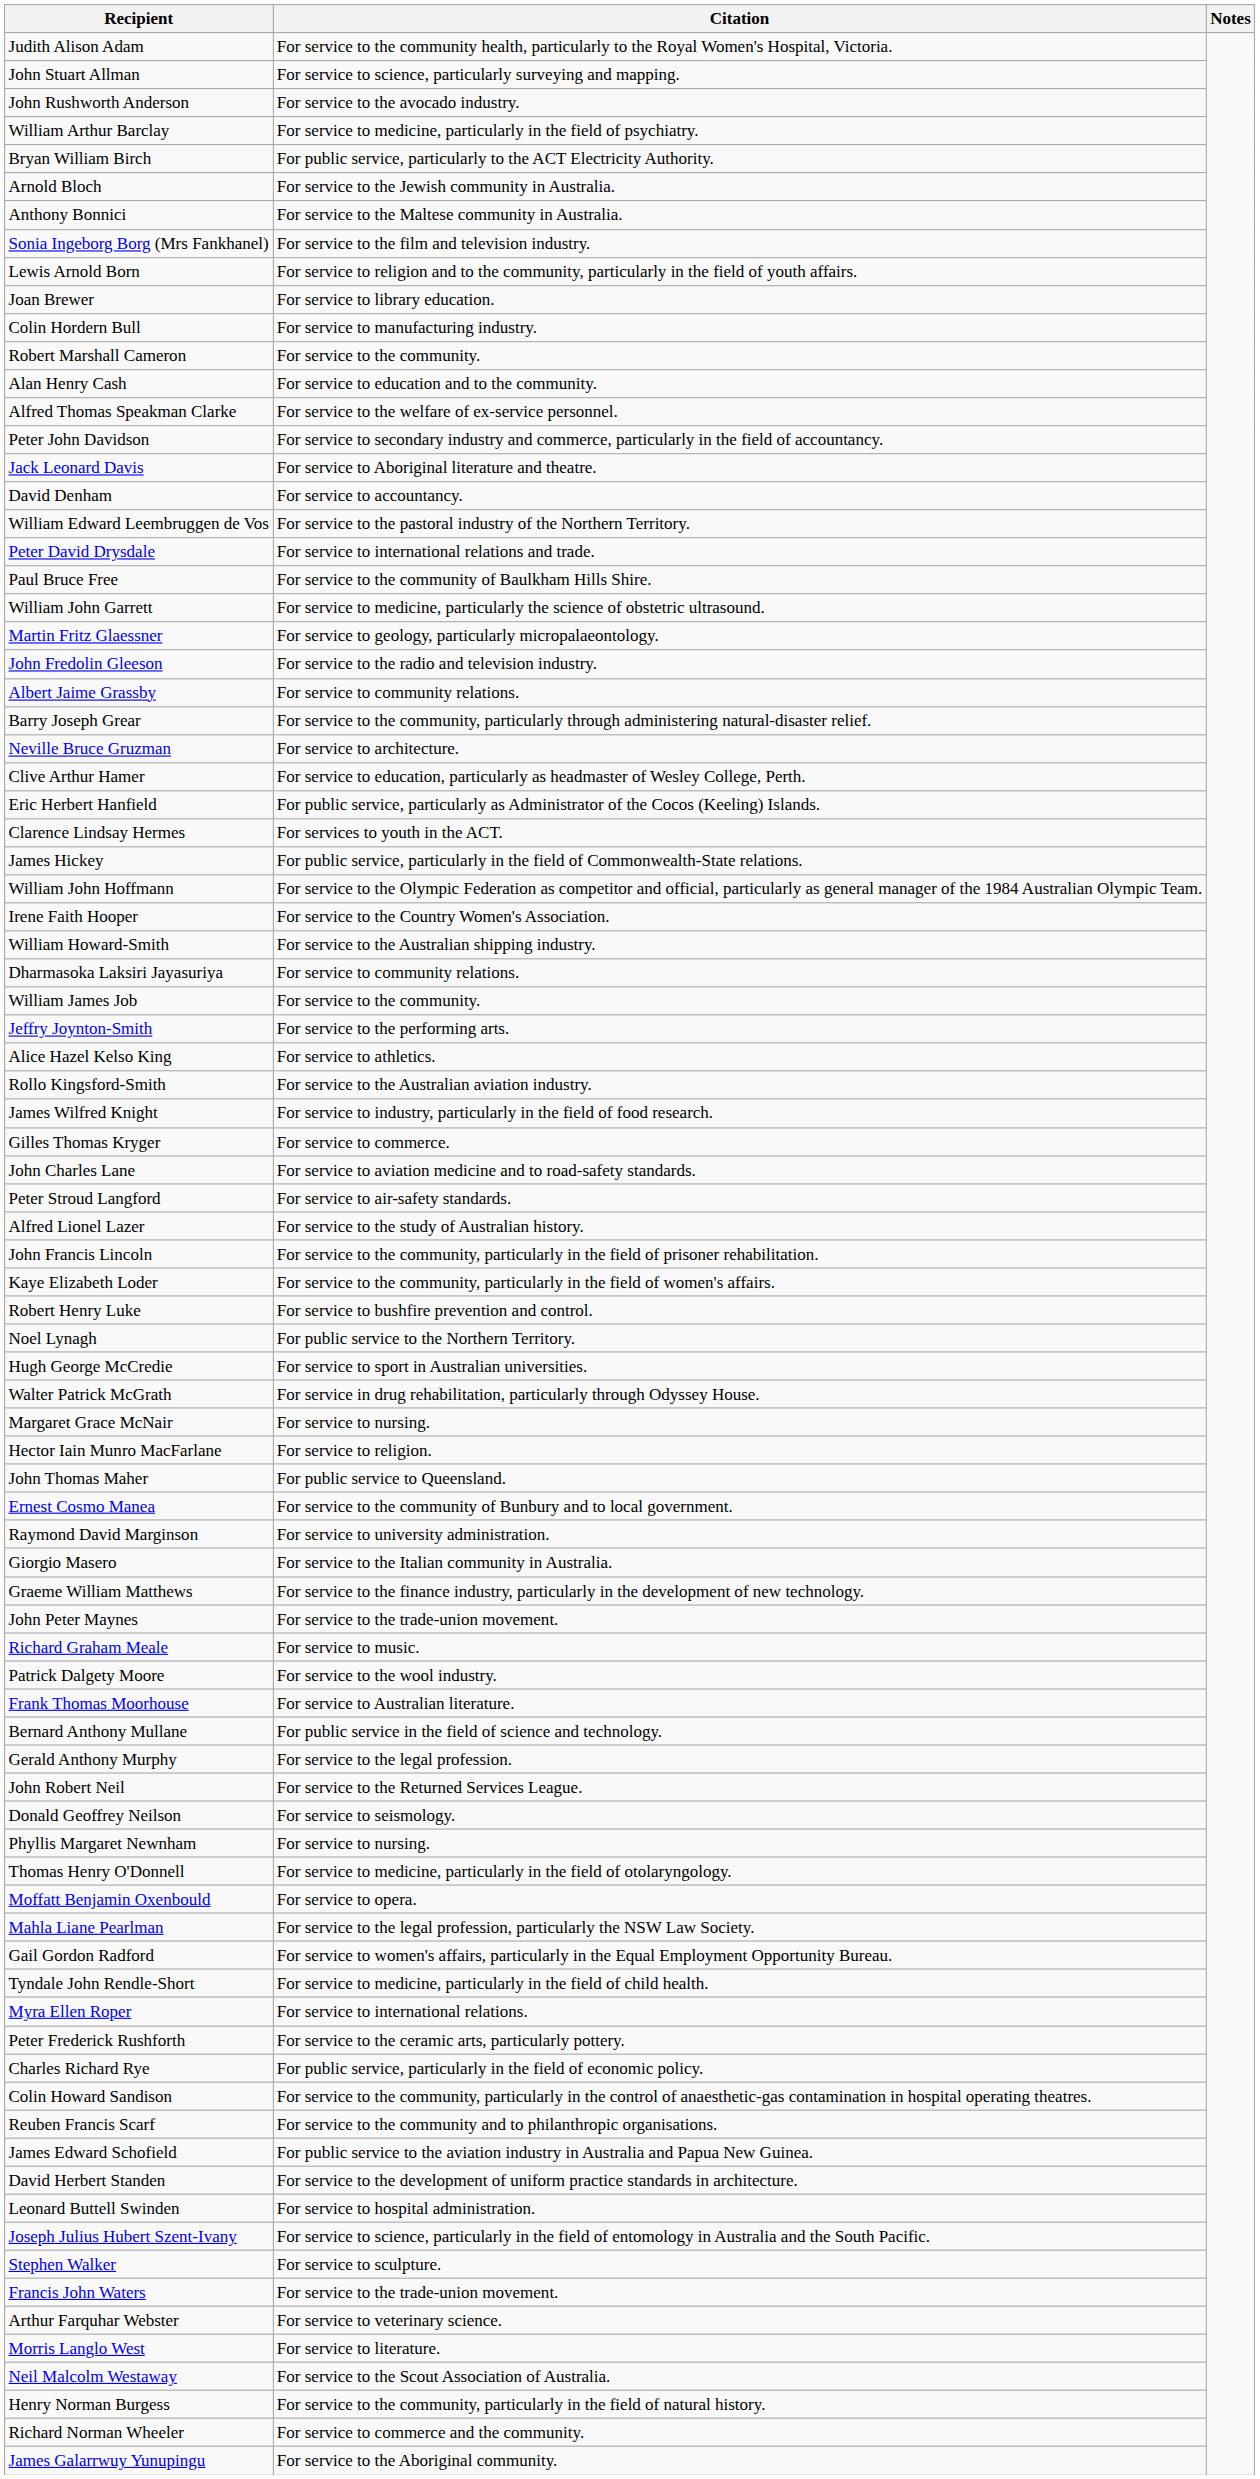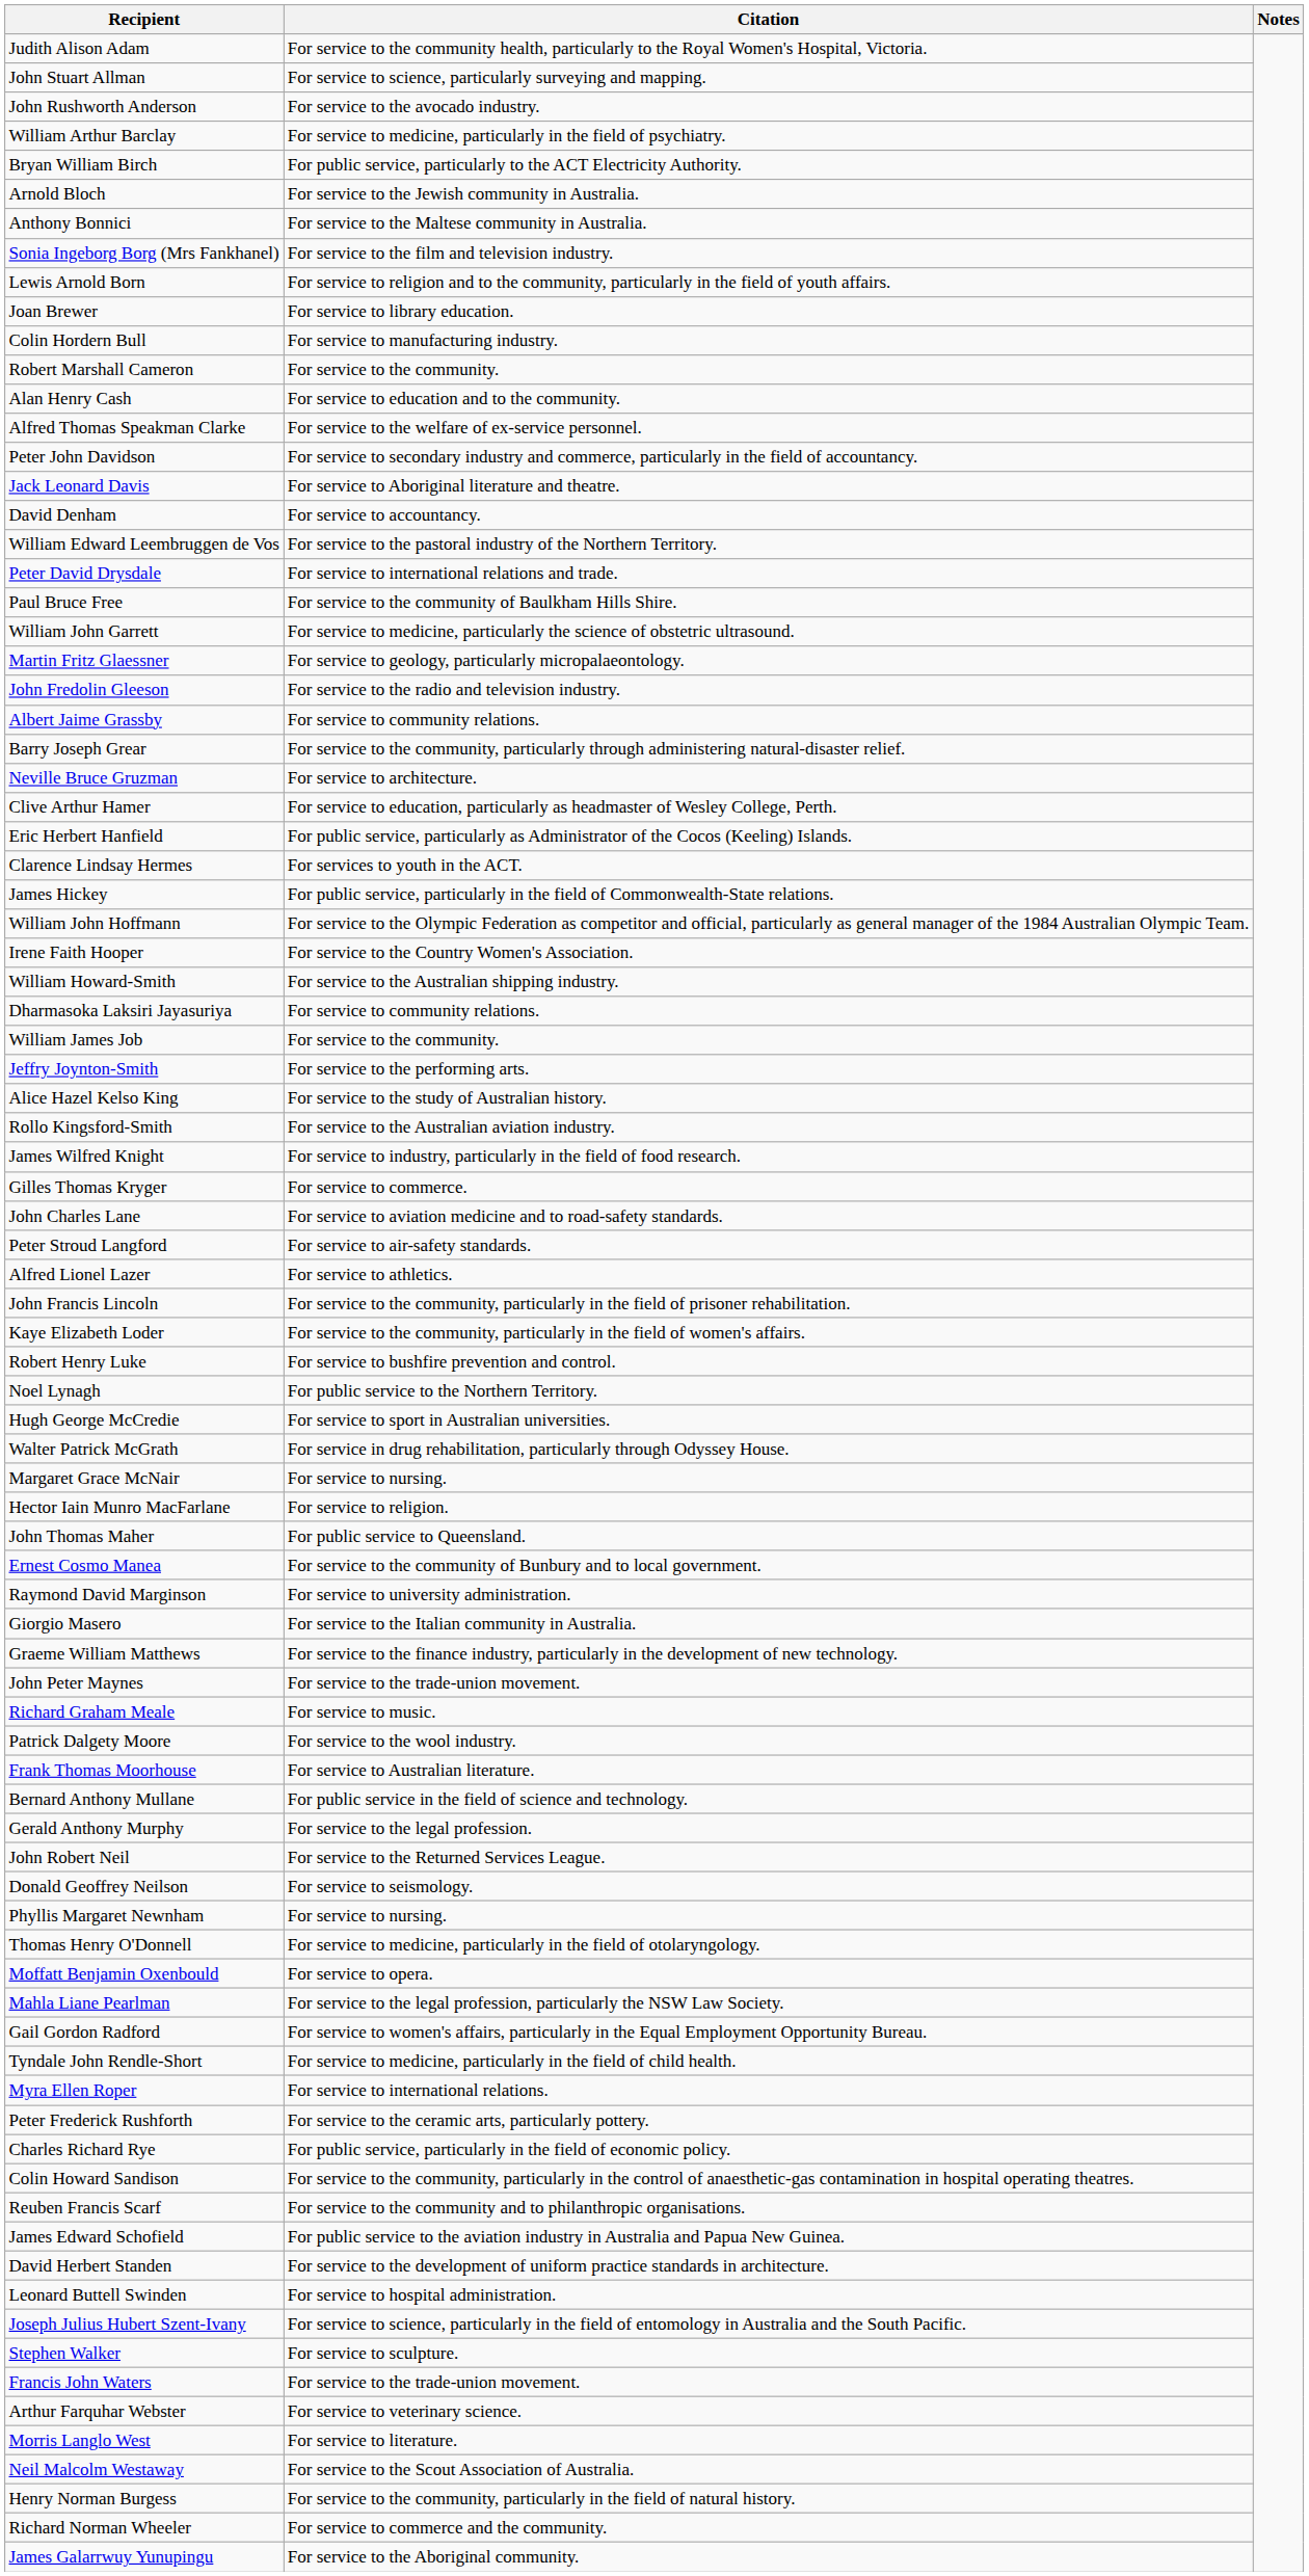Alice Hazel Kelso King | Citation: For service to athletics. -> For service to the study of Australian history.
Alfred Lionel Lazer | Citation: For service to the study of Australian history. -> For service to athletics.
